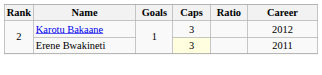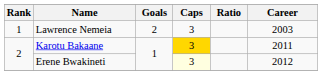+ row: 1 | Lawrence Nemeia | 2 | 3 | 2003
Karotu Bakaane | Caps: no background -> gold background
Karotu Bakaane | Career: 2012 -> 2011
Erene Bwakineti | Career: 2011 -> 2012
